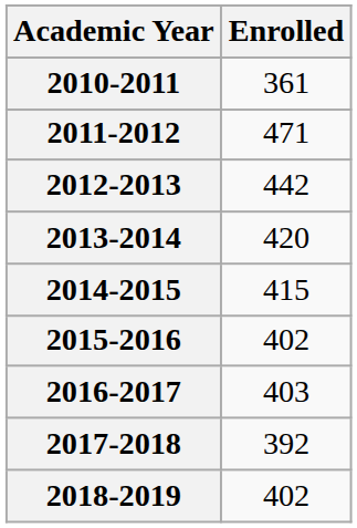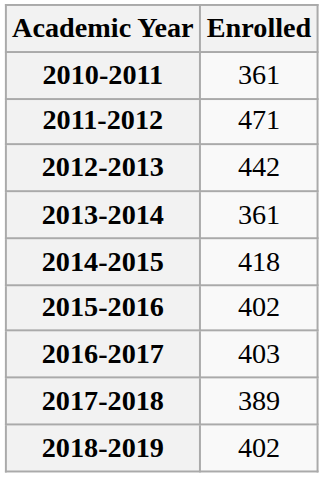2013-2014 | Enrolled: 420 -> 361
2014-2015 | Enrolled: 415 -> 418
2017-2018 | Enrolled: 392 -> 389
